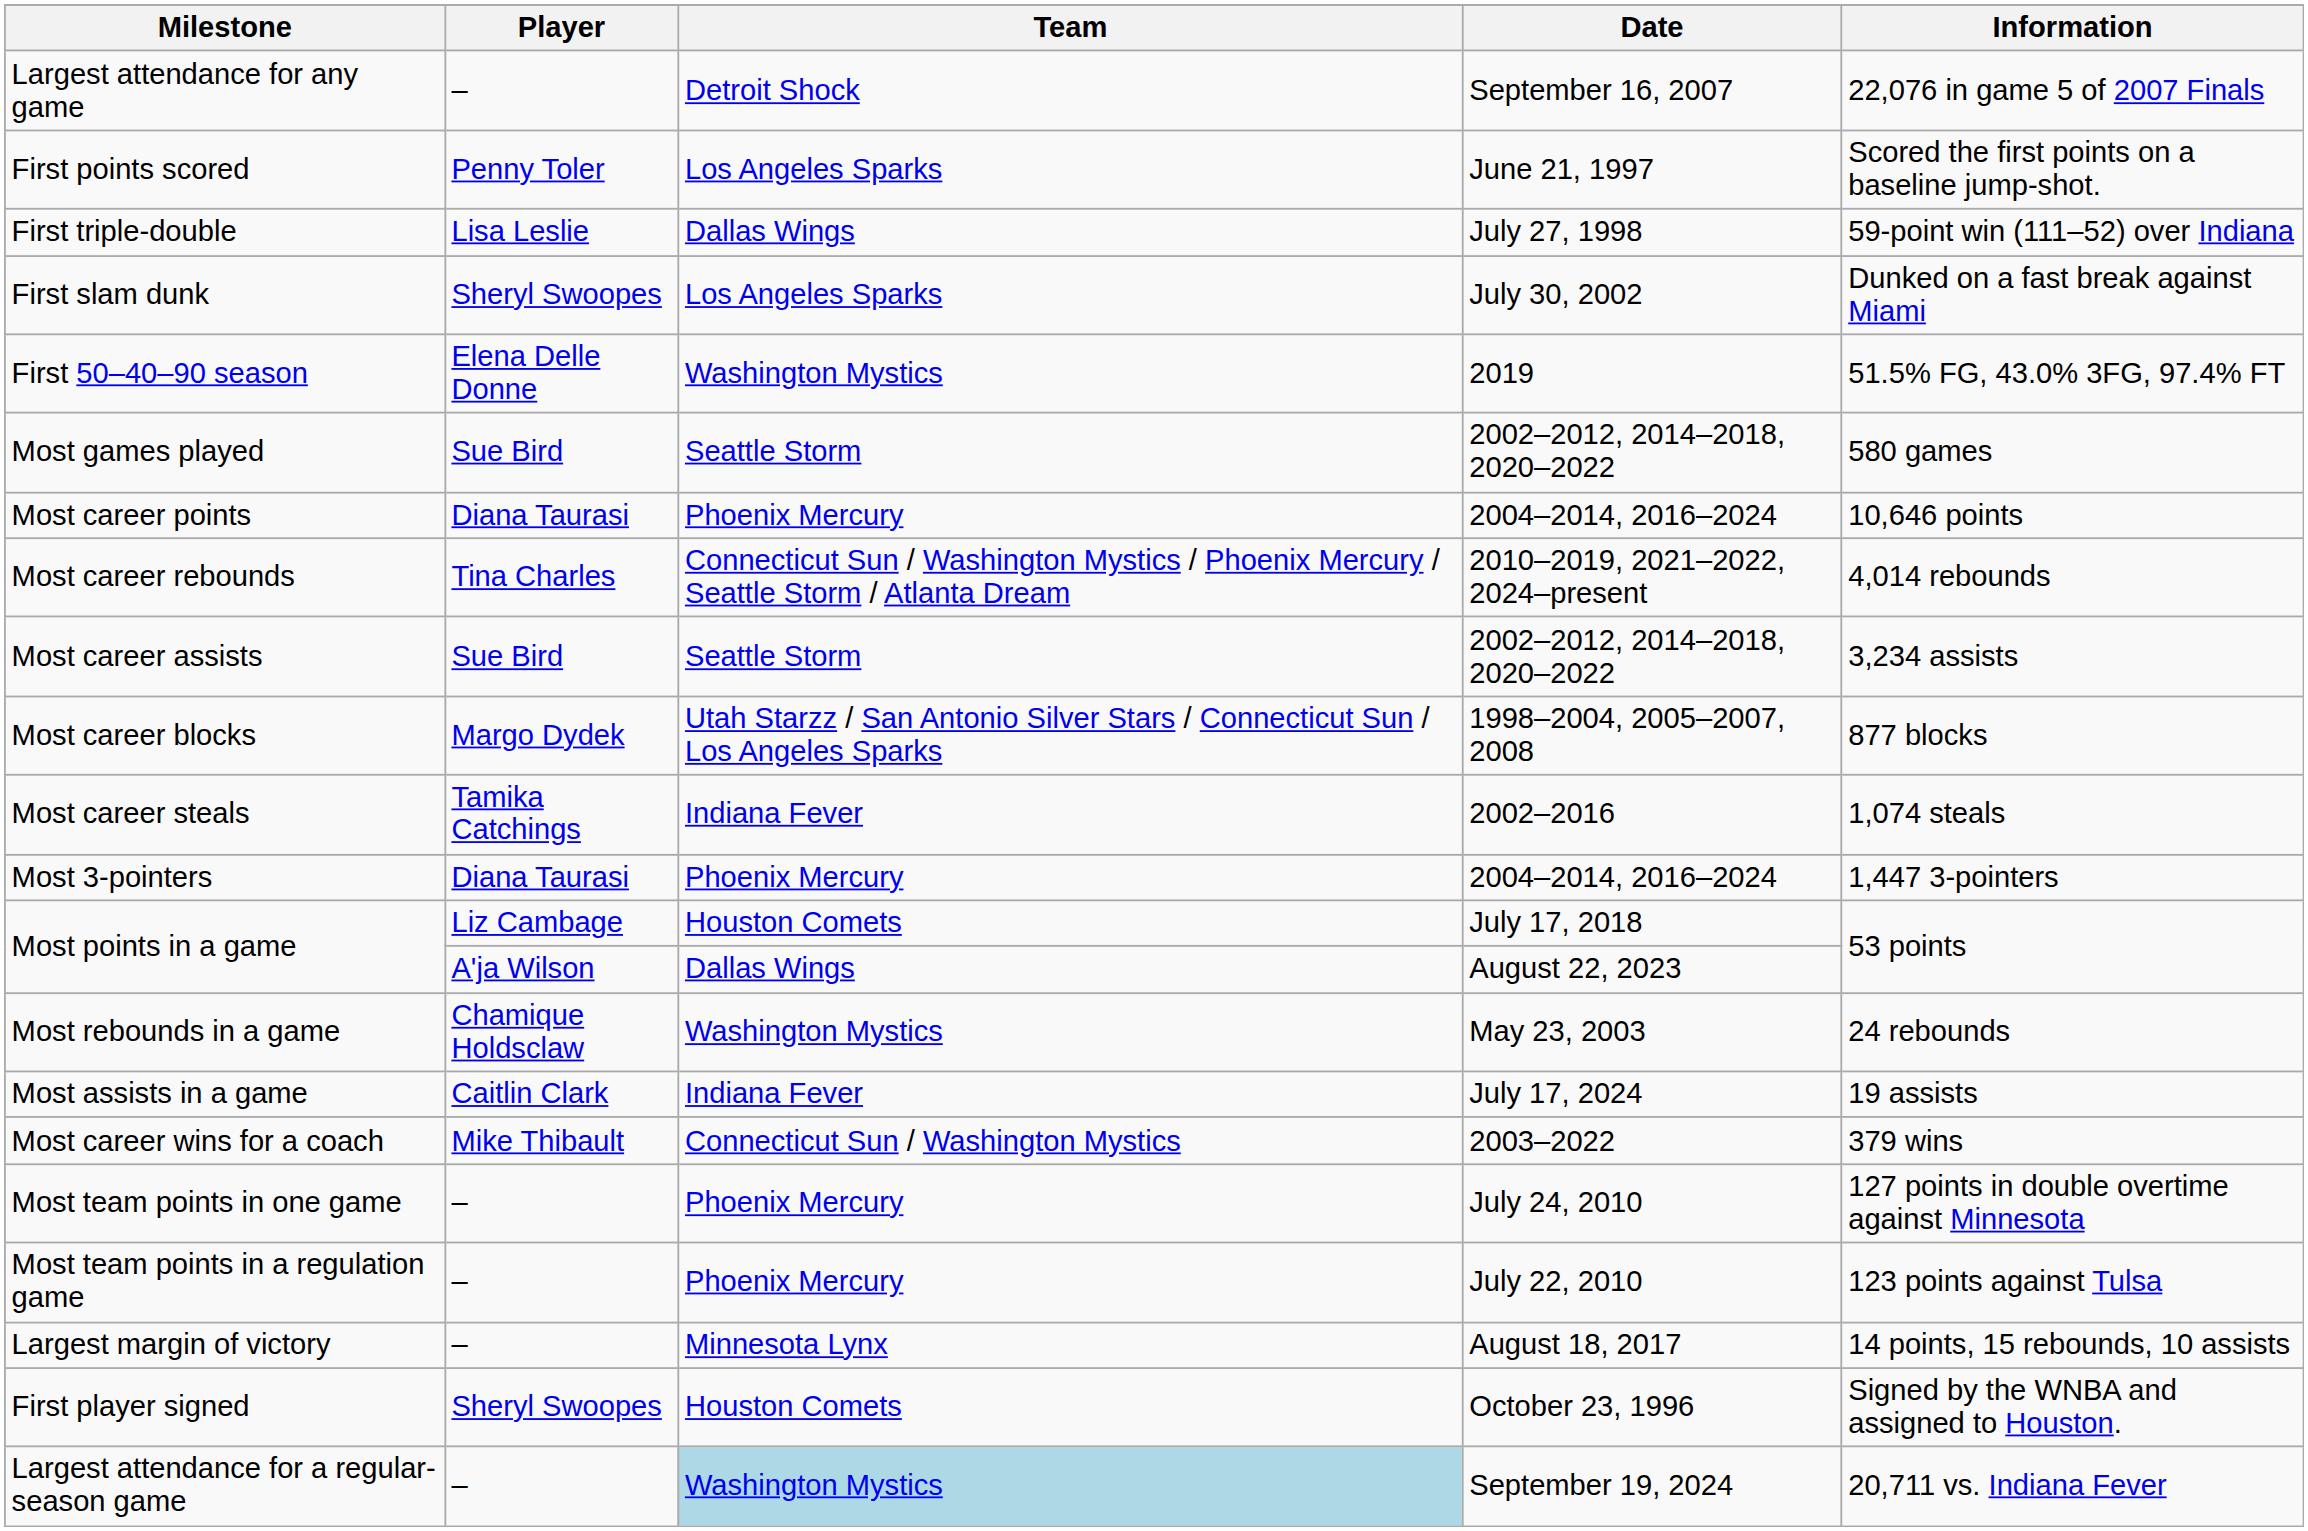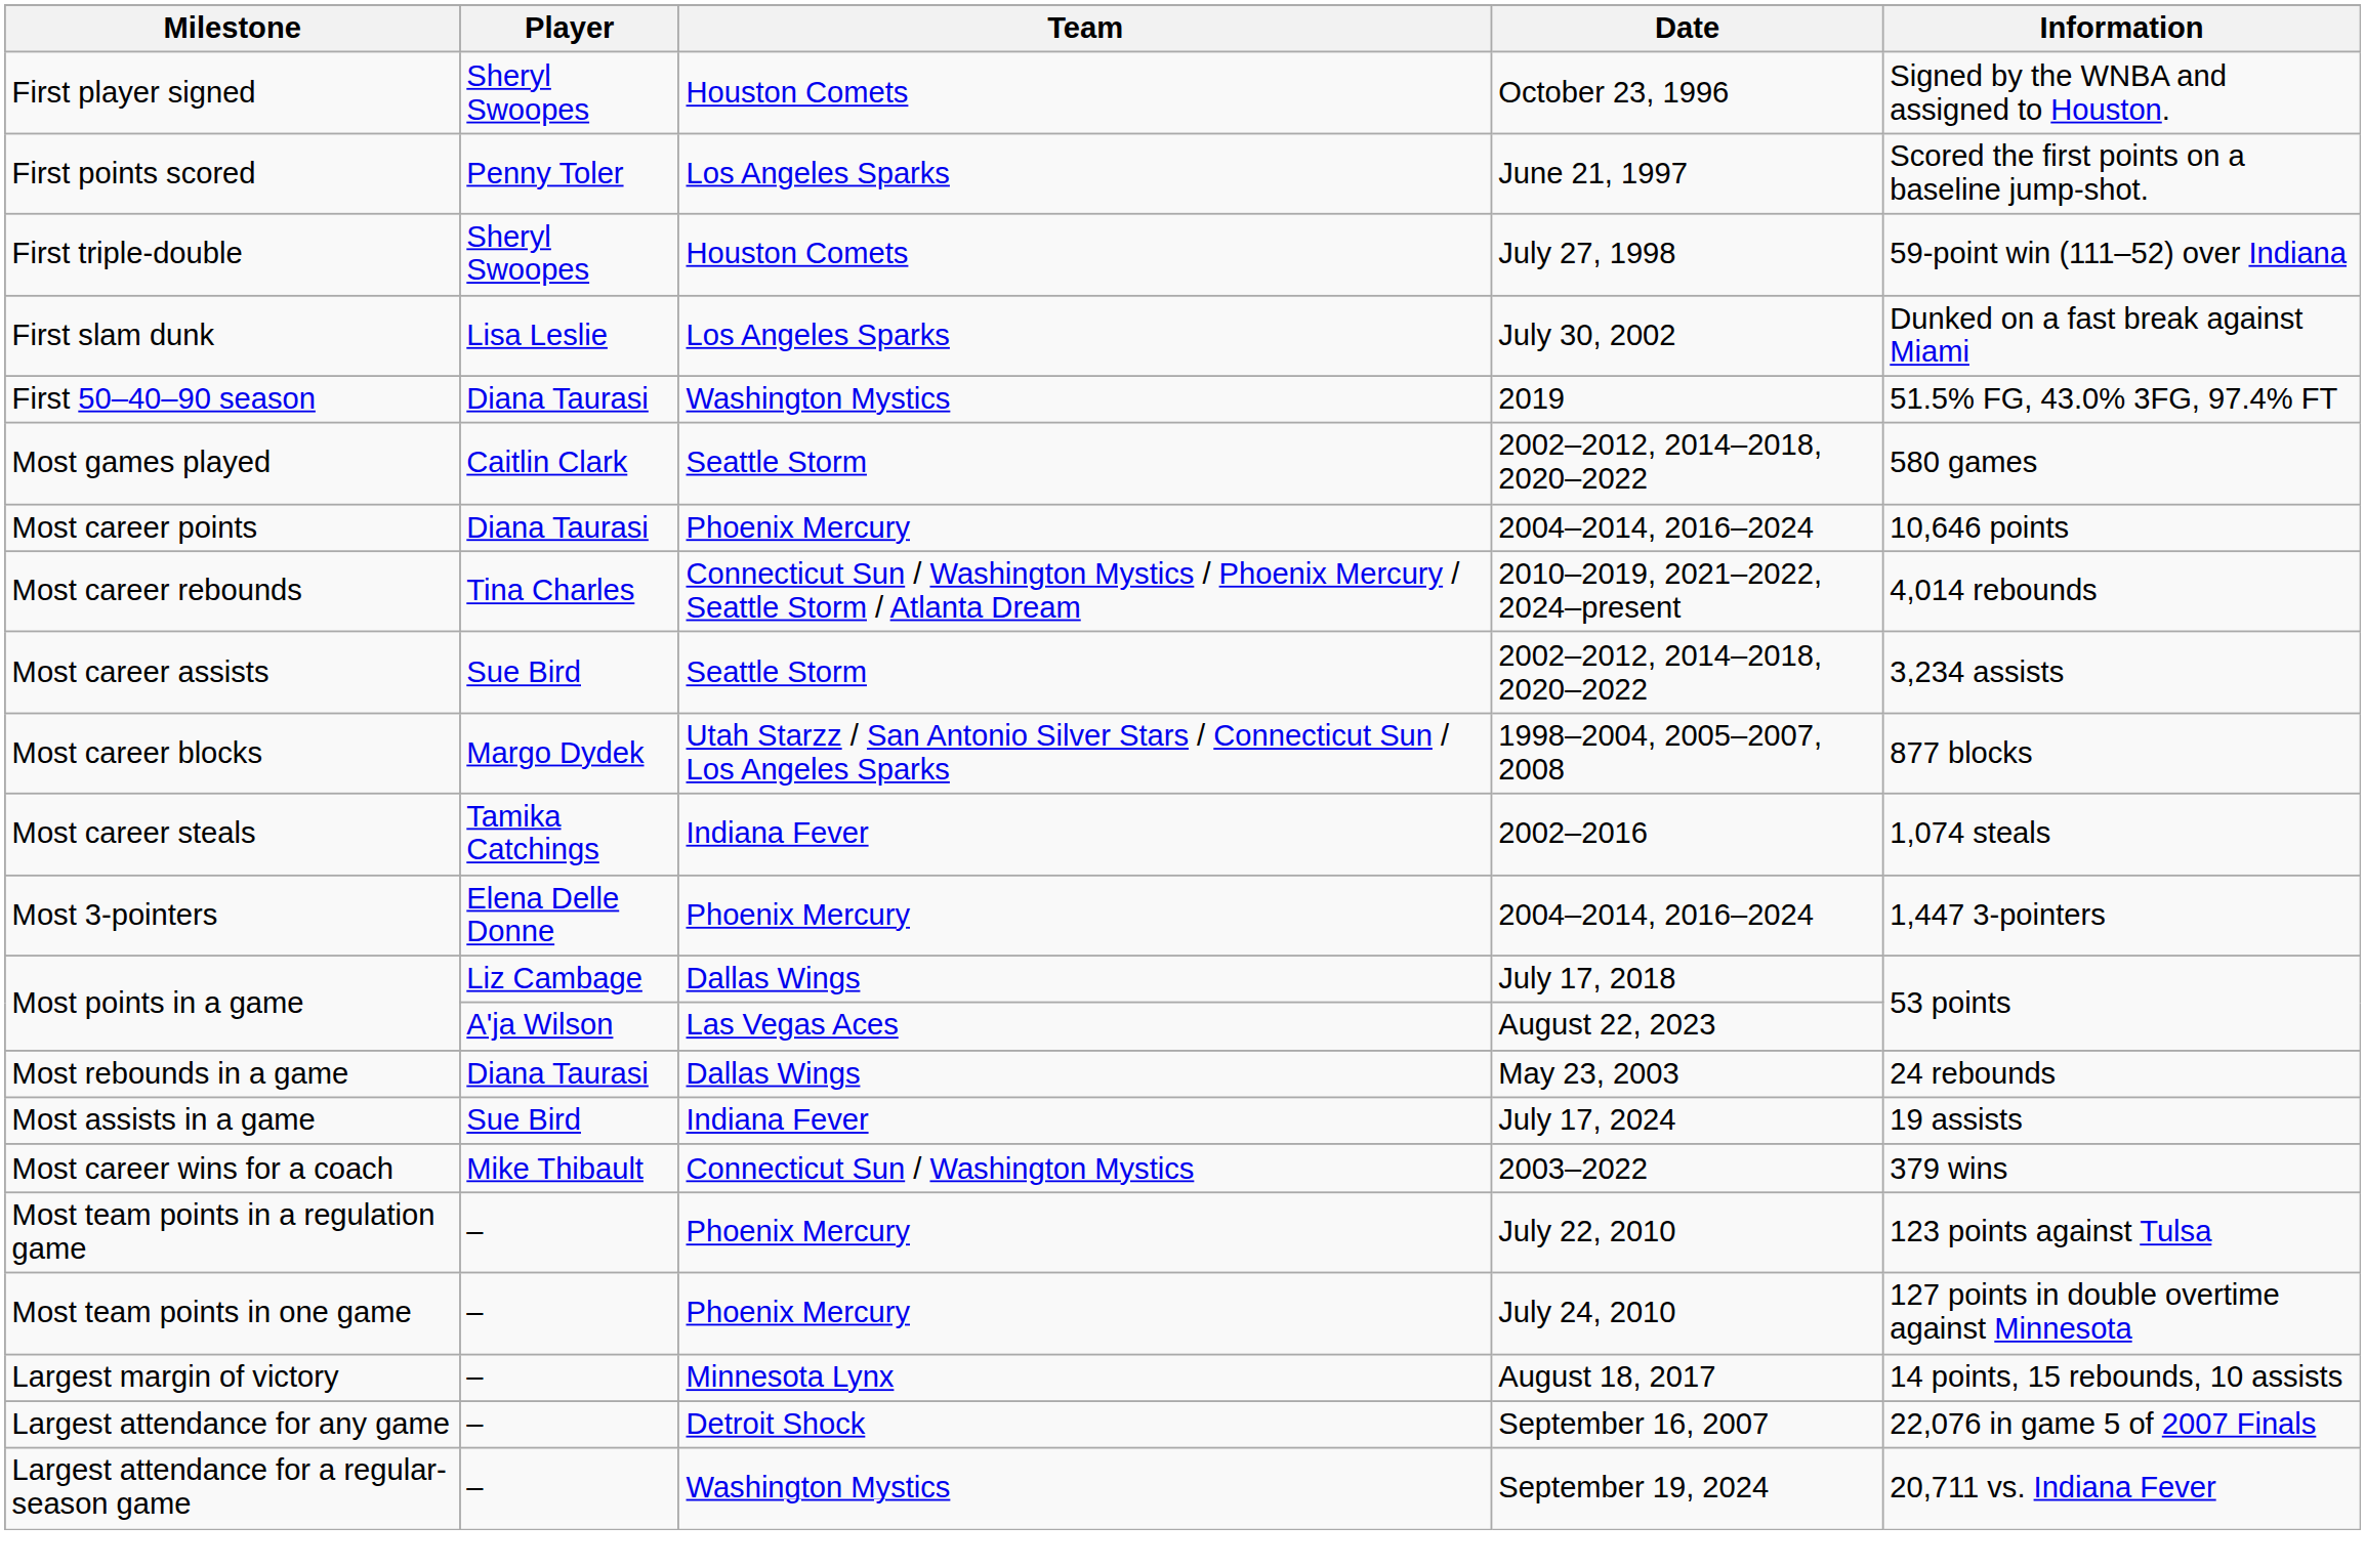rows swapped: First player signed <-> Largest attendance for any game
First triple-double | Player: Lisa Leslie -> Sheryl Swoopes
First triple-double | Team: Dallas Wings -> Houston Comets
First slam dunk | Player: Sheryl Swoopes -> Lisa Leslie
First 50–40–90 season | Player: Elena Delle Donne -> Diana Taurasi
Most games played | Player: Sue Bird -> Caitlin Clark
Most 3-pointers | Player: Diana Taurasi -> Elena Delle Donne
Most points in a game / July 17, 2018 | Team: Houston Comets -> Dallas Wings
Most points in a game / August 22, 2023 | Team: Dallas Wings -> Las Vegas Aces
Most rebounds in a game | Player: Chamique Holdsclaw -> Diana Taurasi
Most rebounds in a game | Team: Washington Mystics -> Dallas Wings
Most assists in a game | Player: Caitlin Clark -> Sue Bird
rows swapped: Most team points in one game <-> Most team points in a regulation game
Largest attendance for a regular-season game | Team: lightblue background -> no background
